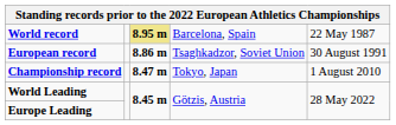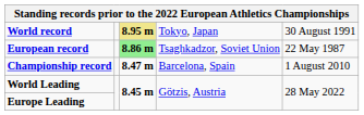World record | column 4: Barcelona, Spain -> Tokyo, Japan
World record | column 5: 22 May 1987 -> 30 August 1991
European record | column 3: no background -> lightgreen background
European record | column 5: 30 August 1991 -> 22 May 1987
Championship record | column 4: Tokyo, Japan -> Barcelona, Spain
